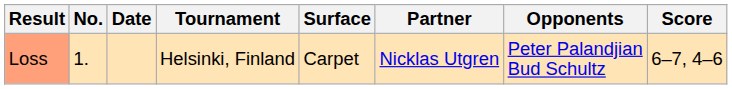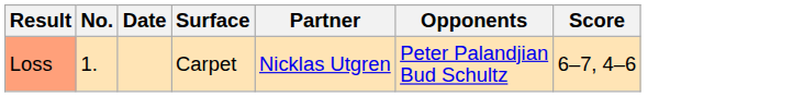- column: Tournament | Helsinki, Finland
